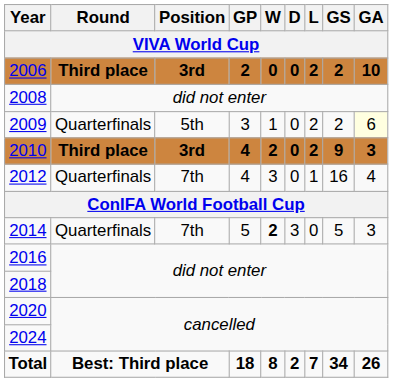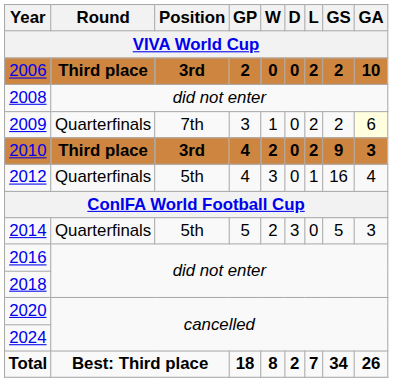2009 | Position: 5th -> 7th
2012 | Position: 7th -> 5th
2014 | Position: 7th -> 5th
2014 | W: bold -> normal
